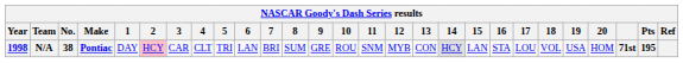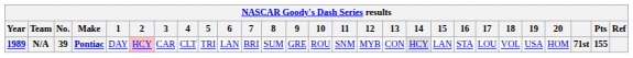N/A | Year: 1998 -> 1989
N/A | No.: 38 -> 39
N/A | Pts: 195 -> 155
